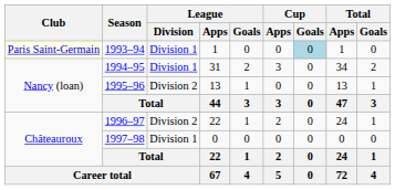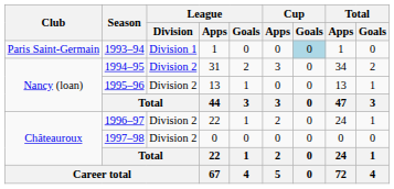1993–94 | Club: lightyellow background -> no background
1994–95 | League / Division: Division 1 -> Division 2
1997–98 | League / Division: Division 1 -> Division 2
